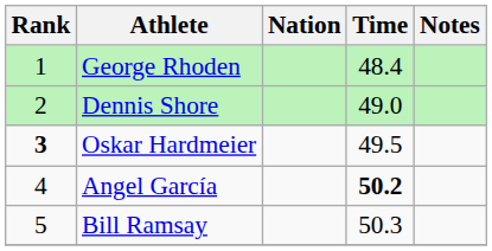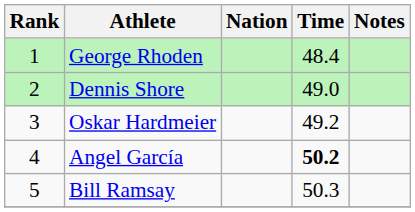Oskar Hardmeier | Rank: bold -> normal
Oskar Hardmeier | Time: 49.5 -> 49.2
